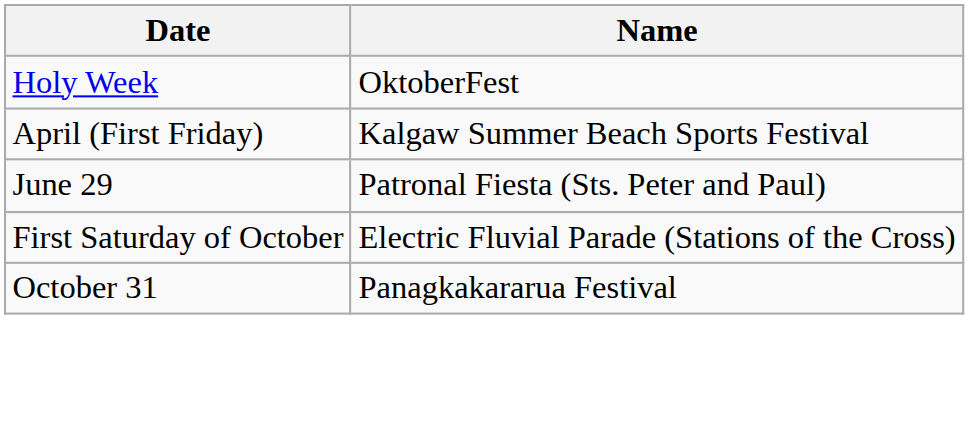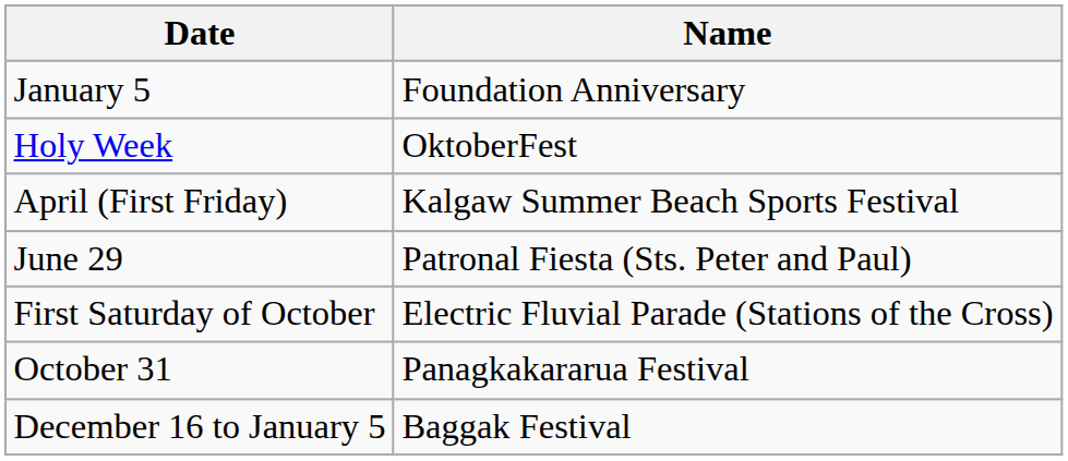+ row: January 5 | Foundation Anniversary
+ row: December 16 to January 5 | Baggak Festival
